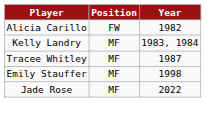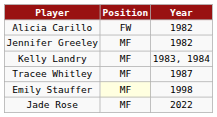+ row: Jennifer Greeley | MF | 1982
Emily Stauffer | Position: no background -> lightyellow background
